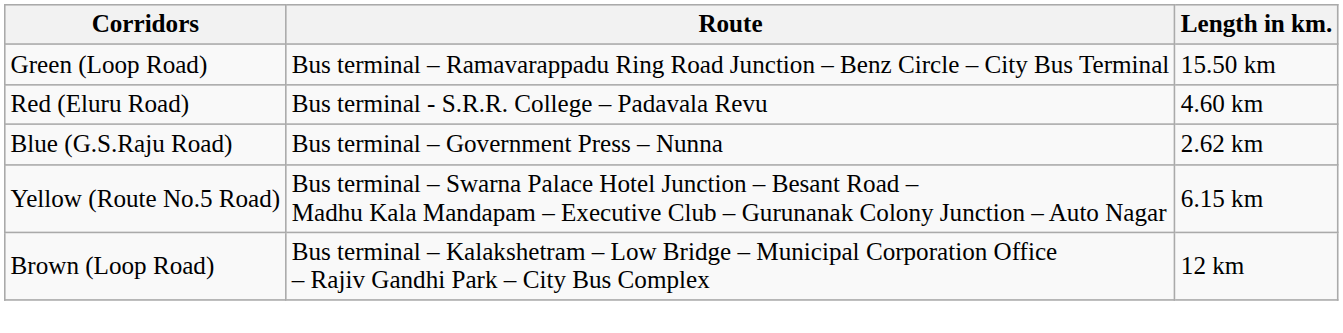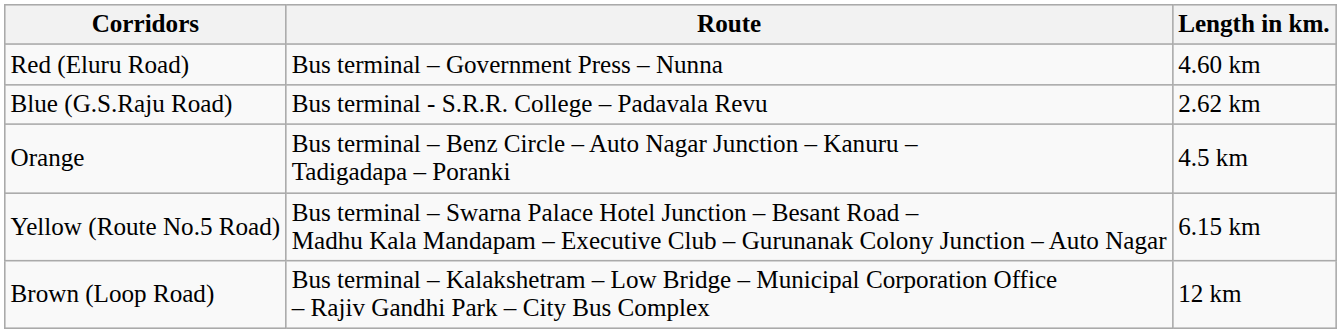- row: Green (Loop Road) | Bus terminal – Ramavarappadu Ring Road Junction – Benz Circle – City Bus Terminal | 15.50 km
Red (Eluru Road) | Route: Bus terminal - S.R.R. College – Padavala Revu -> Bus terminal – Government Press – Nunna
Blue (G.S.Raju Road) | Route: Bus terminal – Government Press – Nunna -> Bus terminal - S.R.R. College – Padavala Revu
+ row: Orange | Bus terminal – Benz Circle – Auto Nagar Junction – Kanuru – Tadigadapa – Poranki | 4.5 km
